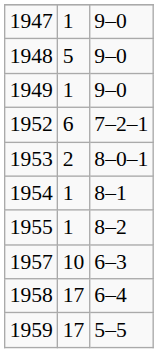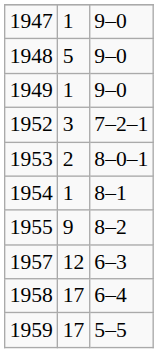1952 | column 2: 6 -> 3
1955 | column 2: 1 -> 9
1957 | column 2: 10 -> 12
